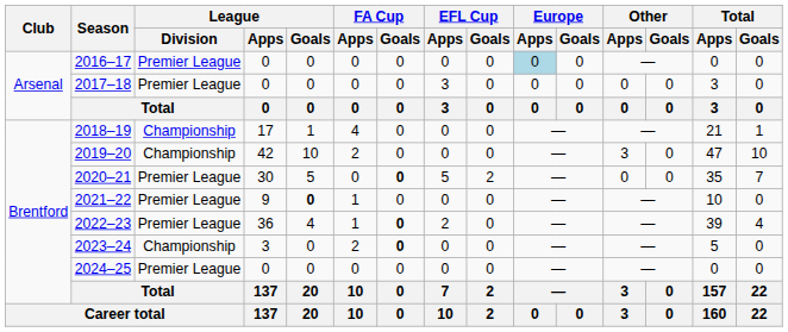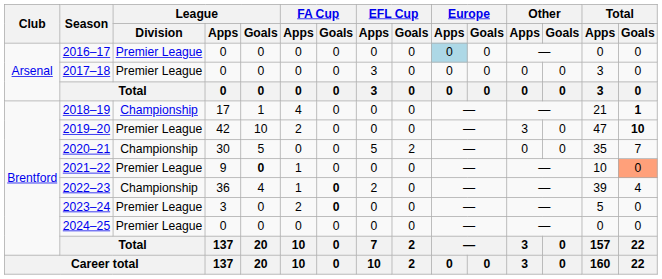2018–19 | Total / Goals: normal -> bold
2019–20 | League / Division: Championship -> Premier League
2019–20 | Total / Goals: normal -> bold
2020–21 | League / Division: Premier League -> Championship
2020–21 | FA Cup / Goals: bold -> normal
2021–22 | Total / Goals: no background -> lightsalmon background
2022–23 | League / Division: Premier League -> Championship
2023–24 | League / Division: Championship -> Premier League
